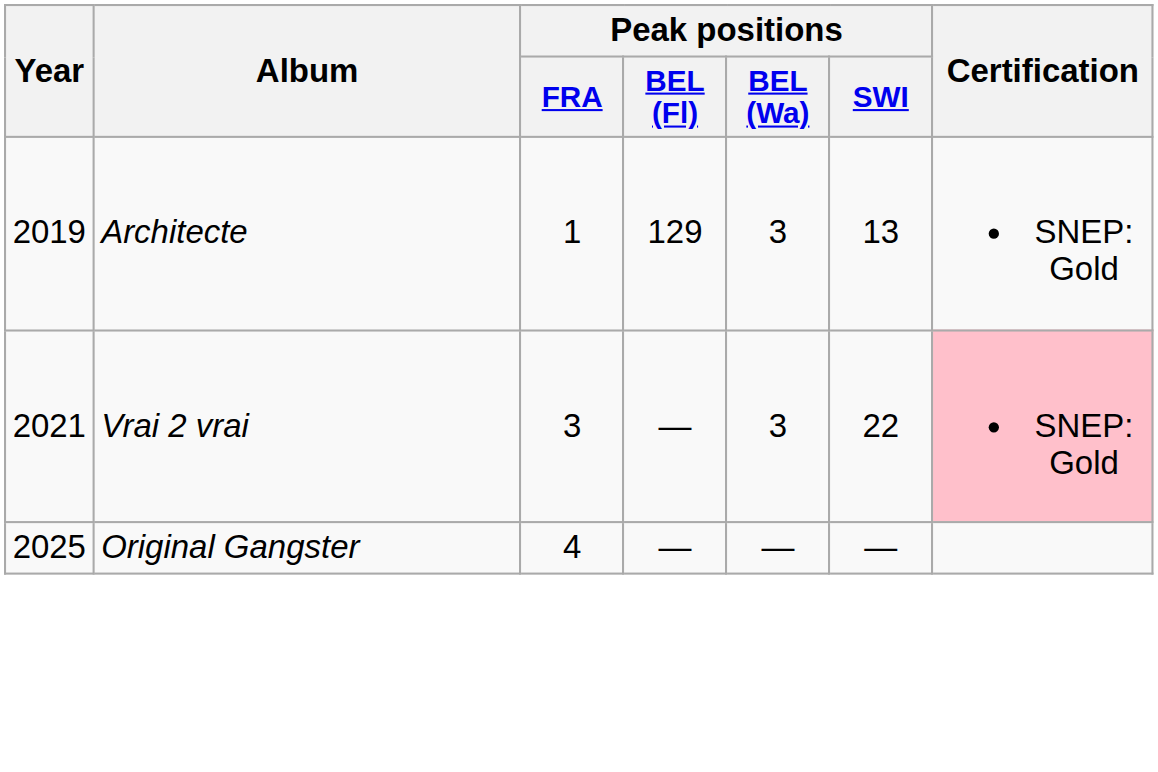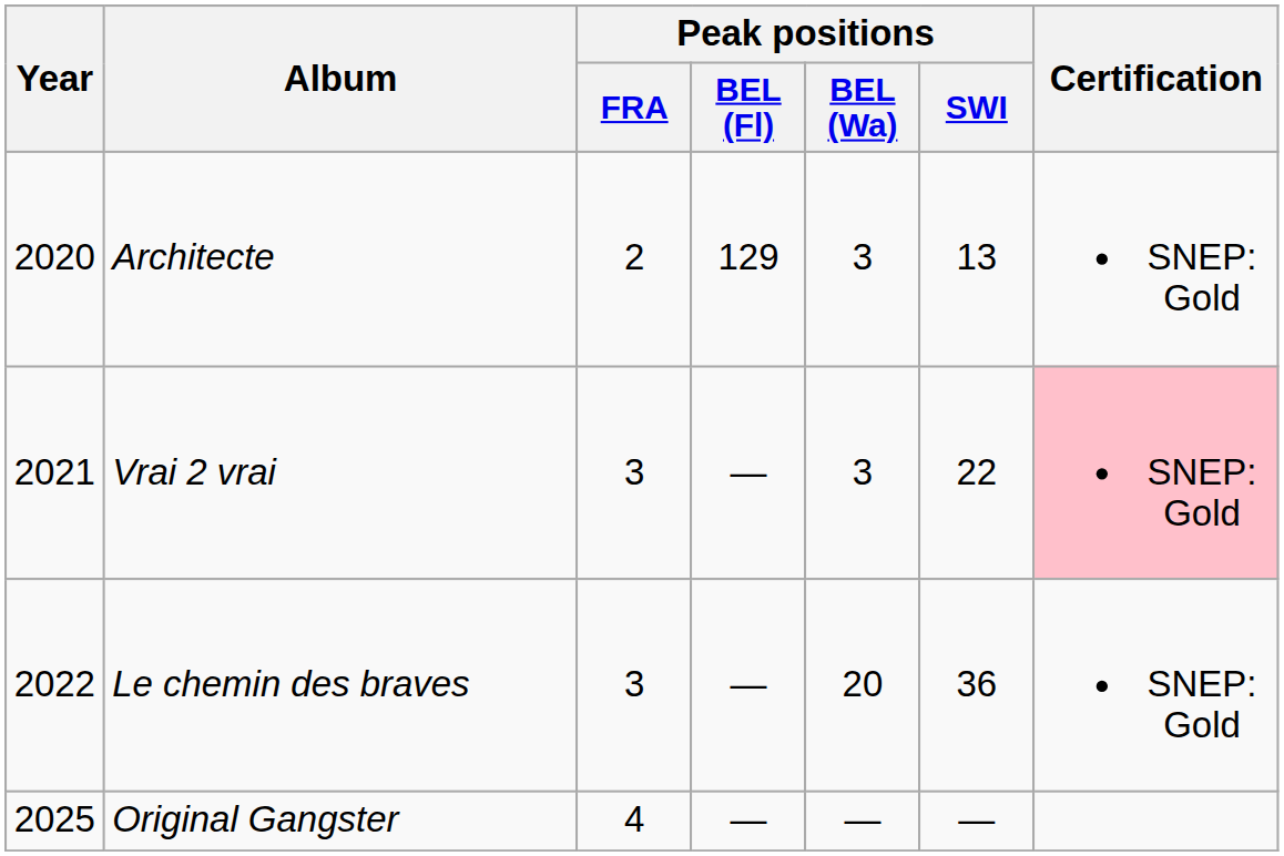Architecte | Year: 2019 -> 2020
Architecte | Peak positions / FRA: 1 -> 2
+ row: 2022 | Le chemin des braves | 3 | — | 20 | 36 | SNEP: Gold
